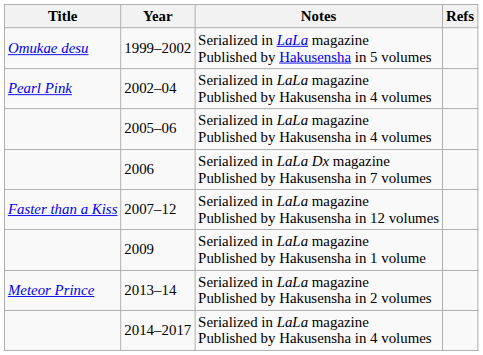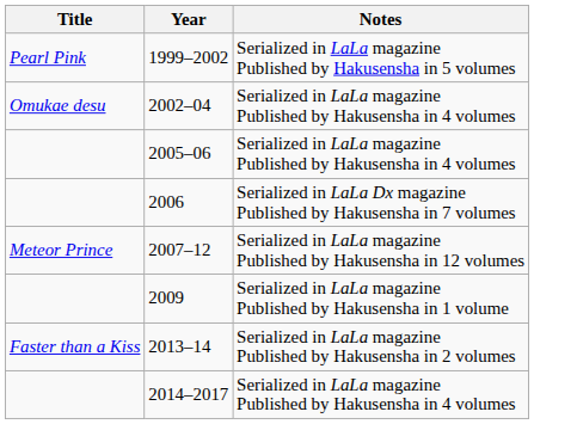- column: Refs
1999–2002 | Title: Omukae desu -> Pearl Pink
2002–04 | Title: Pearl Pink -> Omukae desu
2007–12 | Title: Faster than a Kiss -> Meteor Prince
2013–14 | Title: Meteor Prince -> Faster than a Kiss
